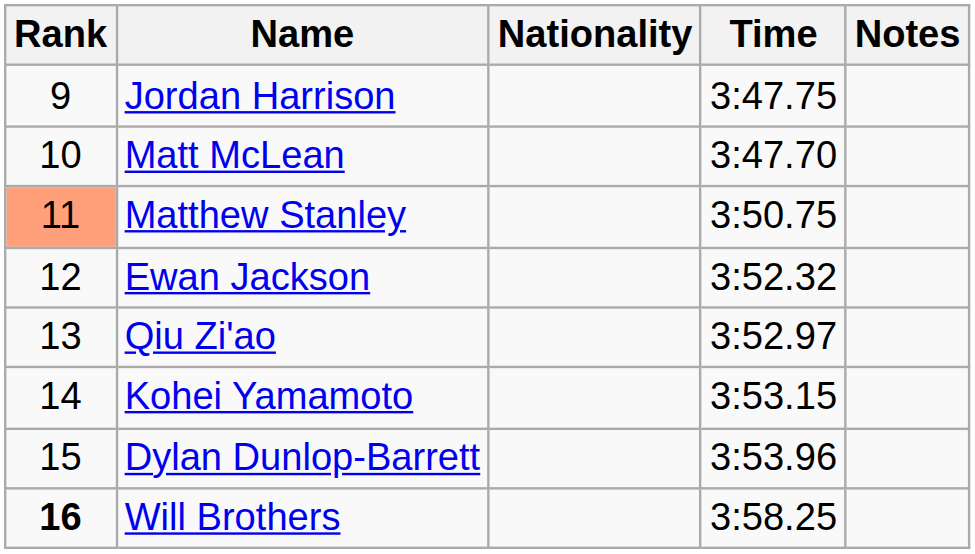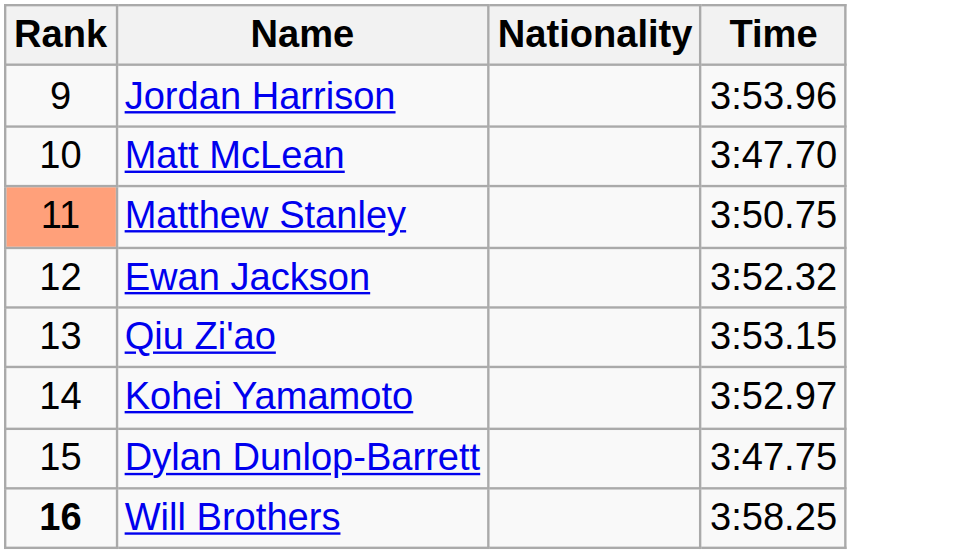- column: Notes
Jordan Harrison | Time: 3:47.75 -> 3:53.96
Qiu Zi'ao | Time: 3:52.97 -> 3:53.15
Kohei Yamamoto | Time: 3:53.15 -> 3:52.97
Dylan Dunlop-Barrett | Time: 3:53.96 -> 3:47.75
